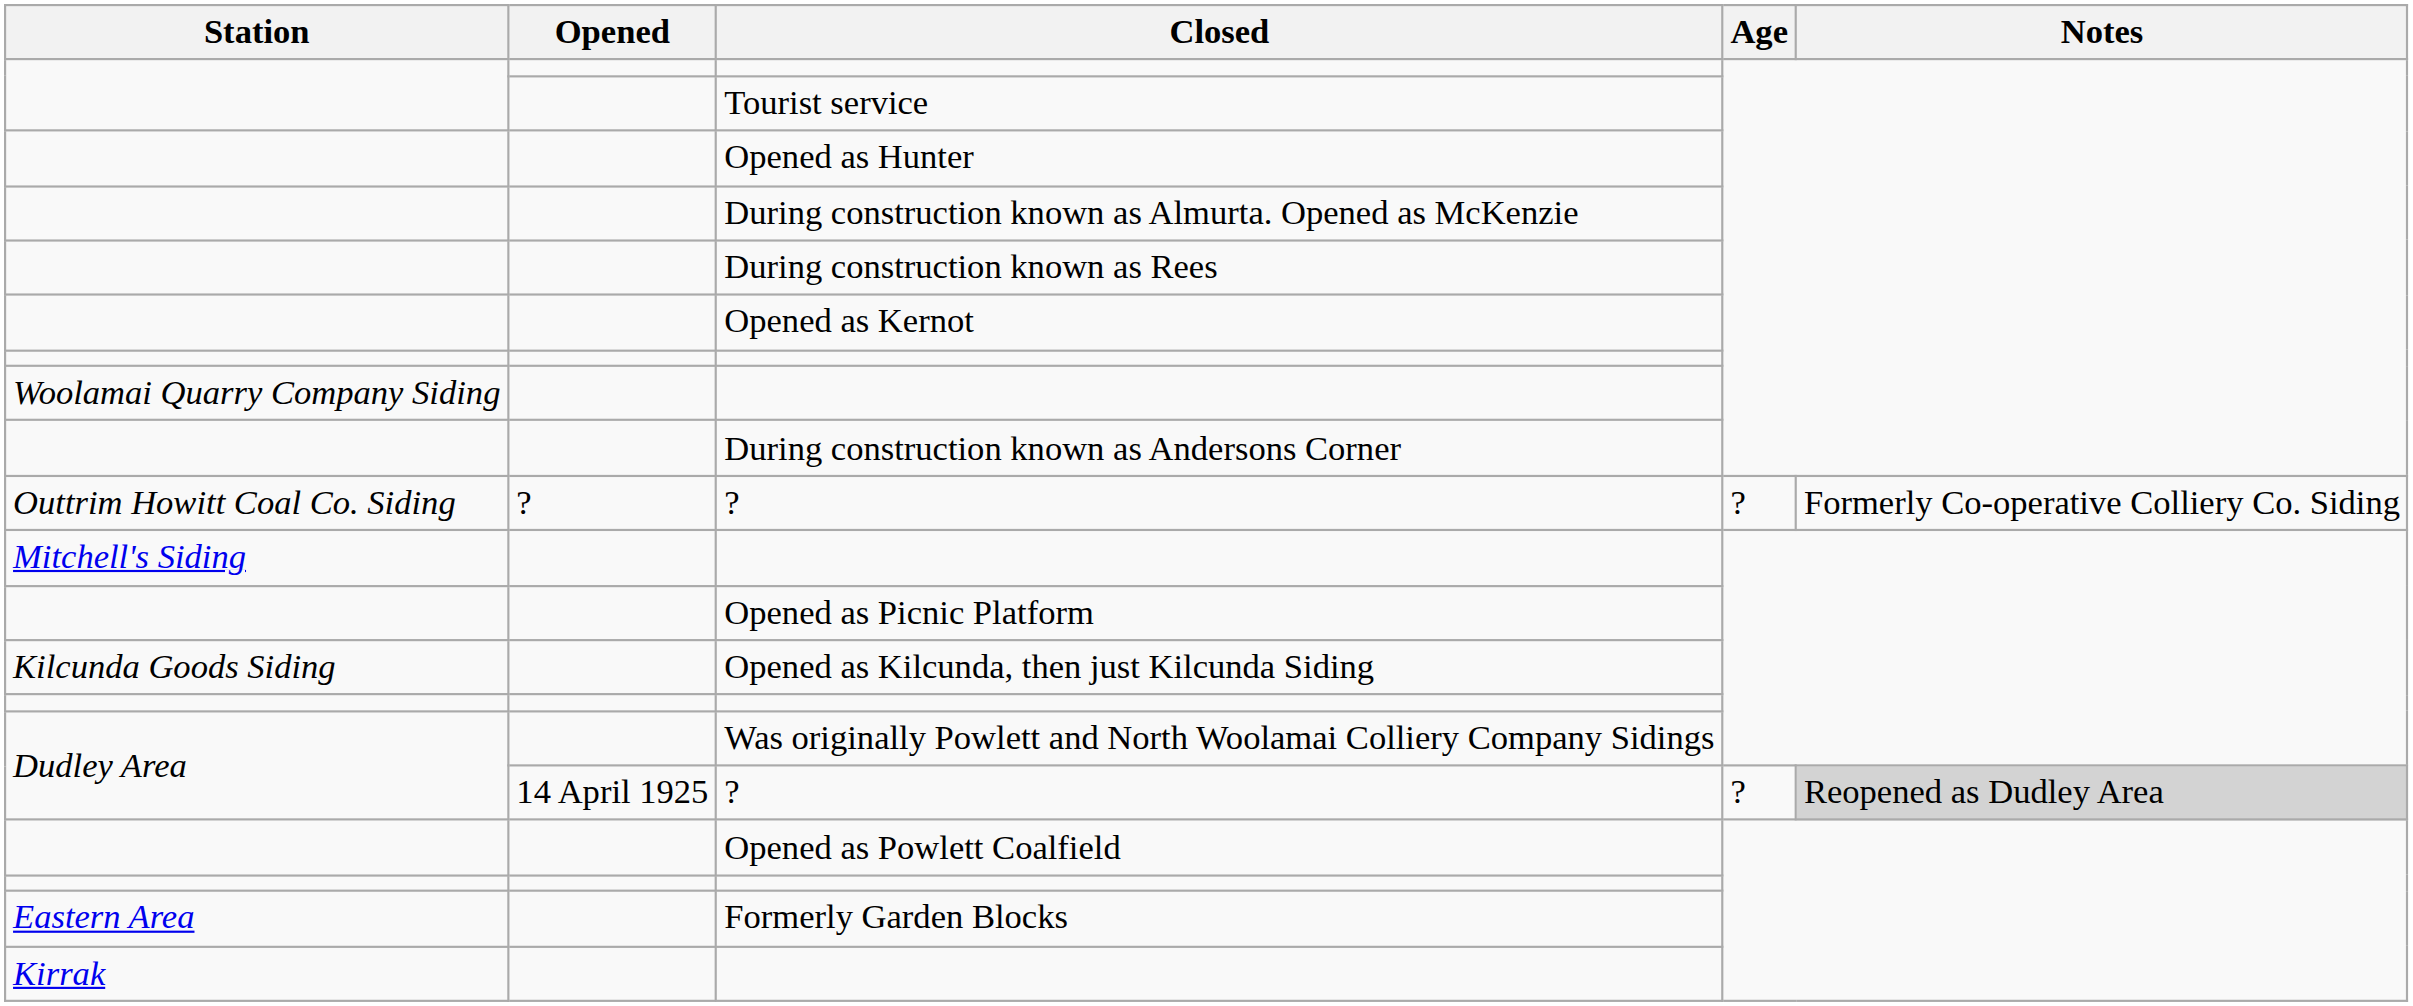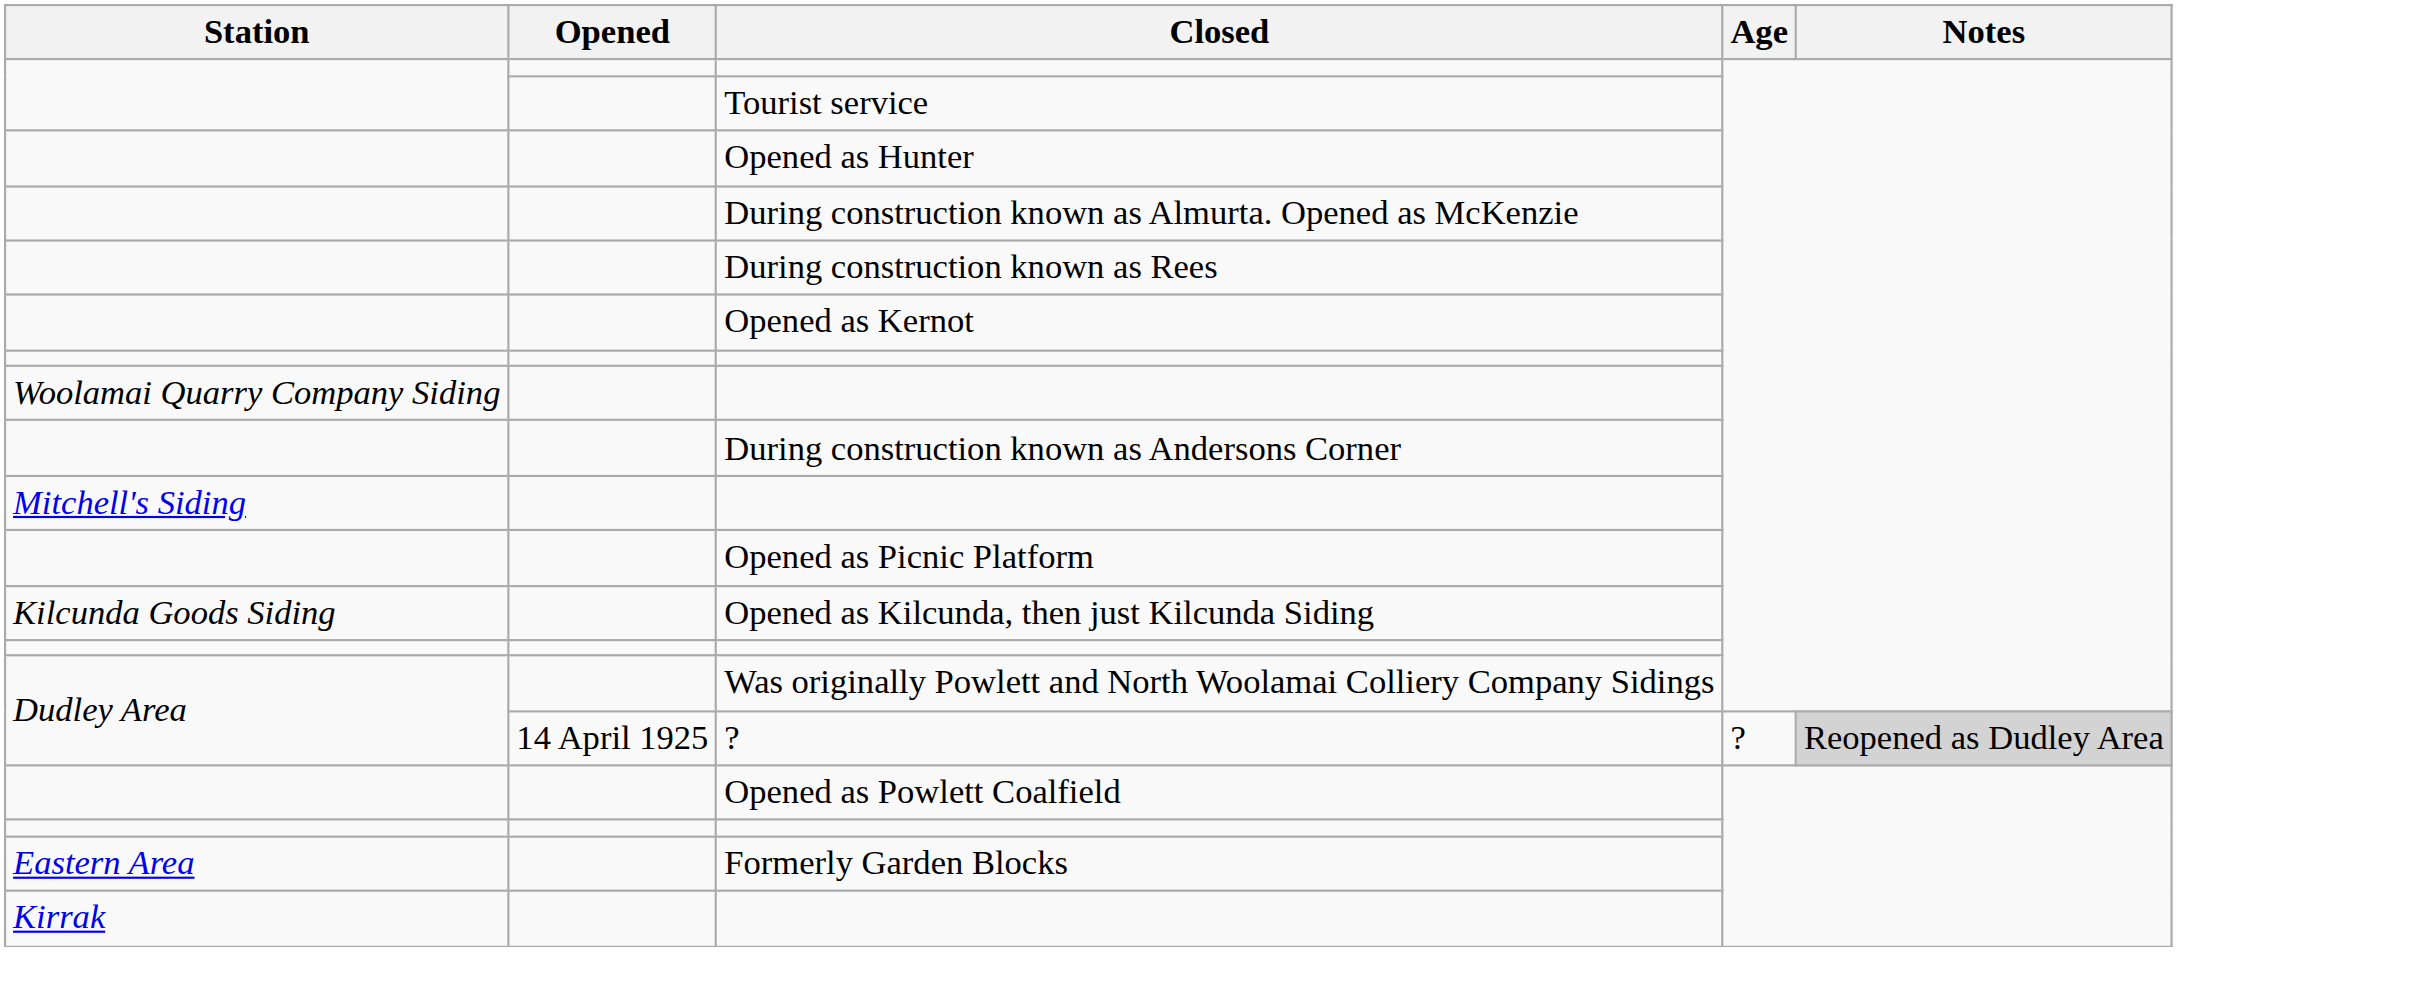- row: Outtrim Howitt Coal Co. Siding | ? | ? | ? | Formerly Co-operative Colliery Co. Siding
